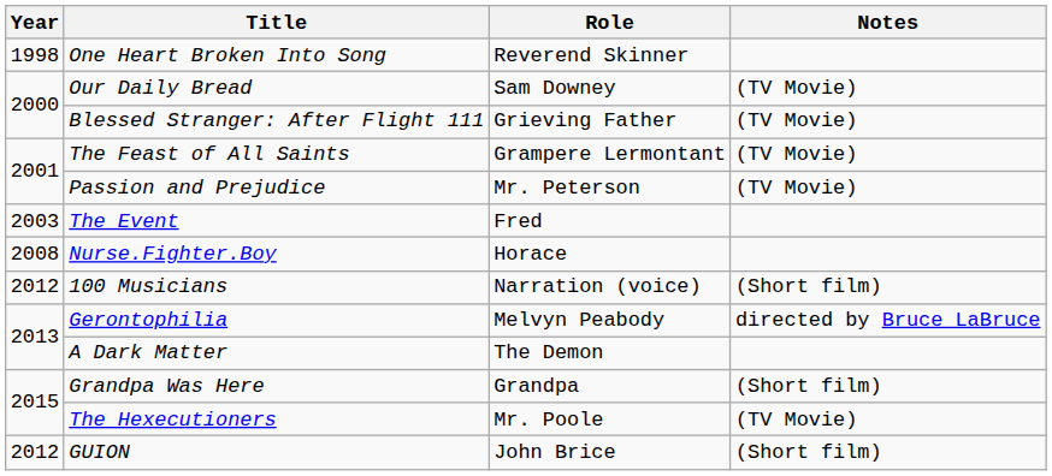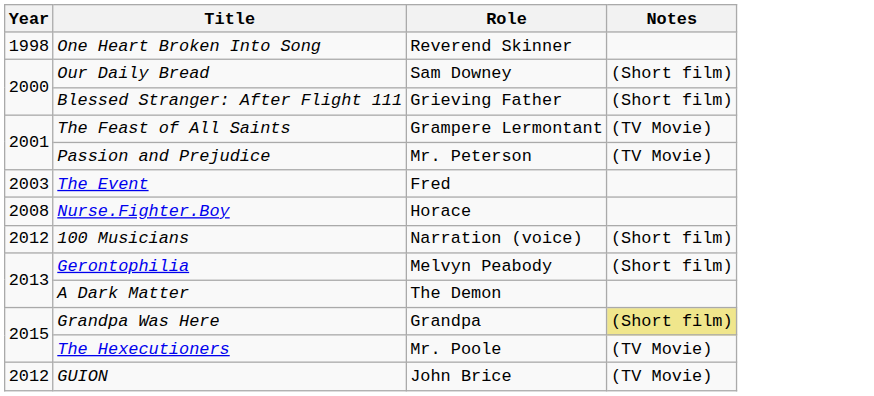Our Daily Bread | Notes: (TV Movie) -> (Short film)
Blessed Stranger: After Flight 111 | Notes: (TV Movie) -> (Short film)
Gerontophilia | Notes: directed by Bruce LaBruce -> (Short film)
Grandpa Was Here | Notes: no background -> khaki background
GUION | Notes: (Short film) -> (TV Movie)
